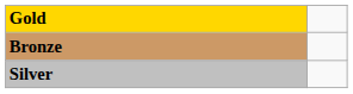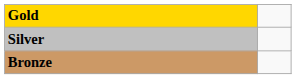rows swapped: Silver <-> Bronze
